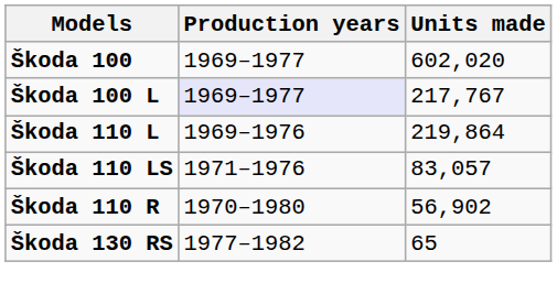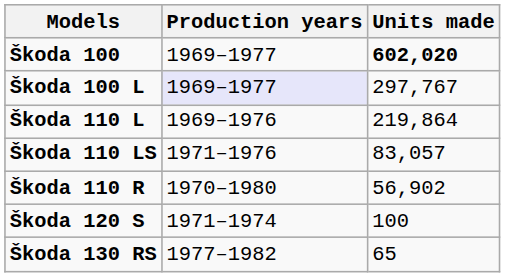Škoda 100 | Units made: normal -> bold
Škoda 100 L | Units made: 217,767 -> 297,767
+ row: Škoda 120 S | 1971–1974 | 100
